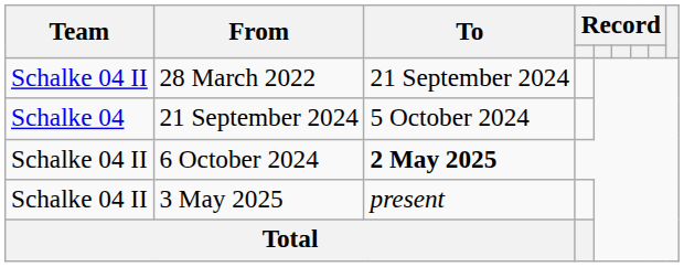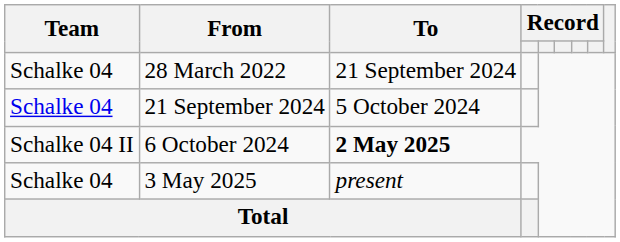28 March 2022 | Team: Schalke 04 II -> Schalke 04
3 May 2025 | Team: Schalke 04 II -> Schalke 04
